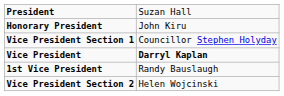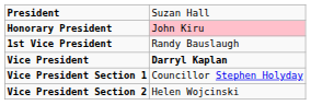Honorary President | column 2: no background -> pink background
rows swapped: 1st Vice President <-> Vice President Section 1
